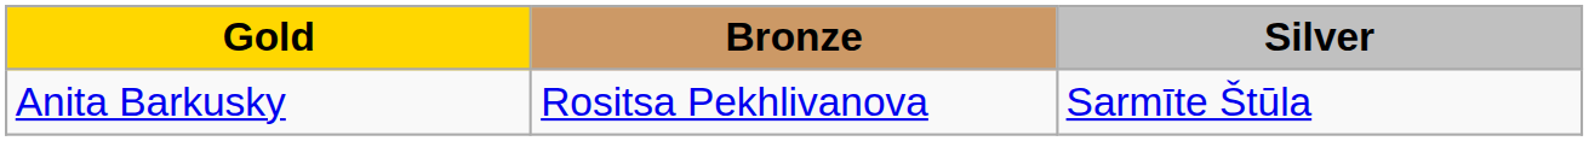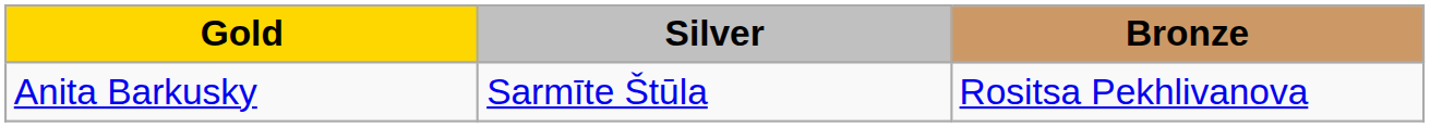columns swapped: Silver <-> Bronze
